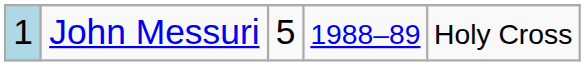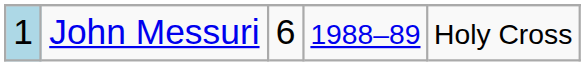John Messuri | column 3: 5 -> 6
